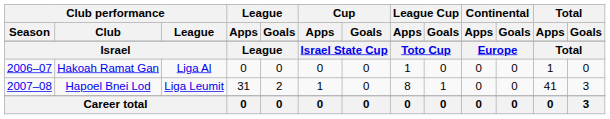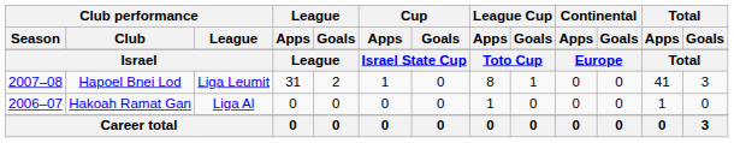rows swapped: Hakoah Ramat Gan <-> Hapoel Bnei Lod
